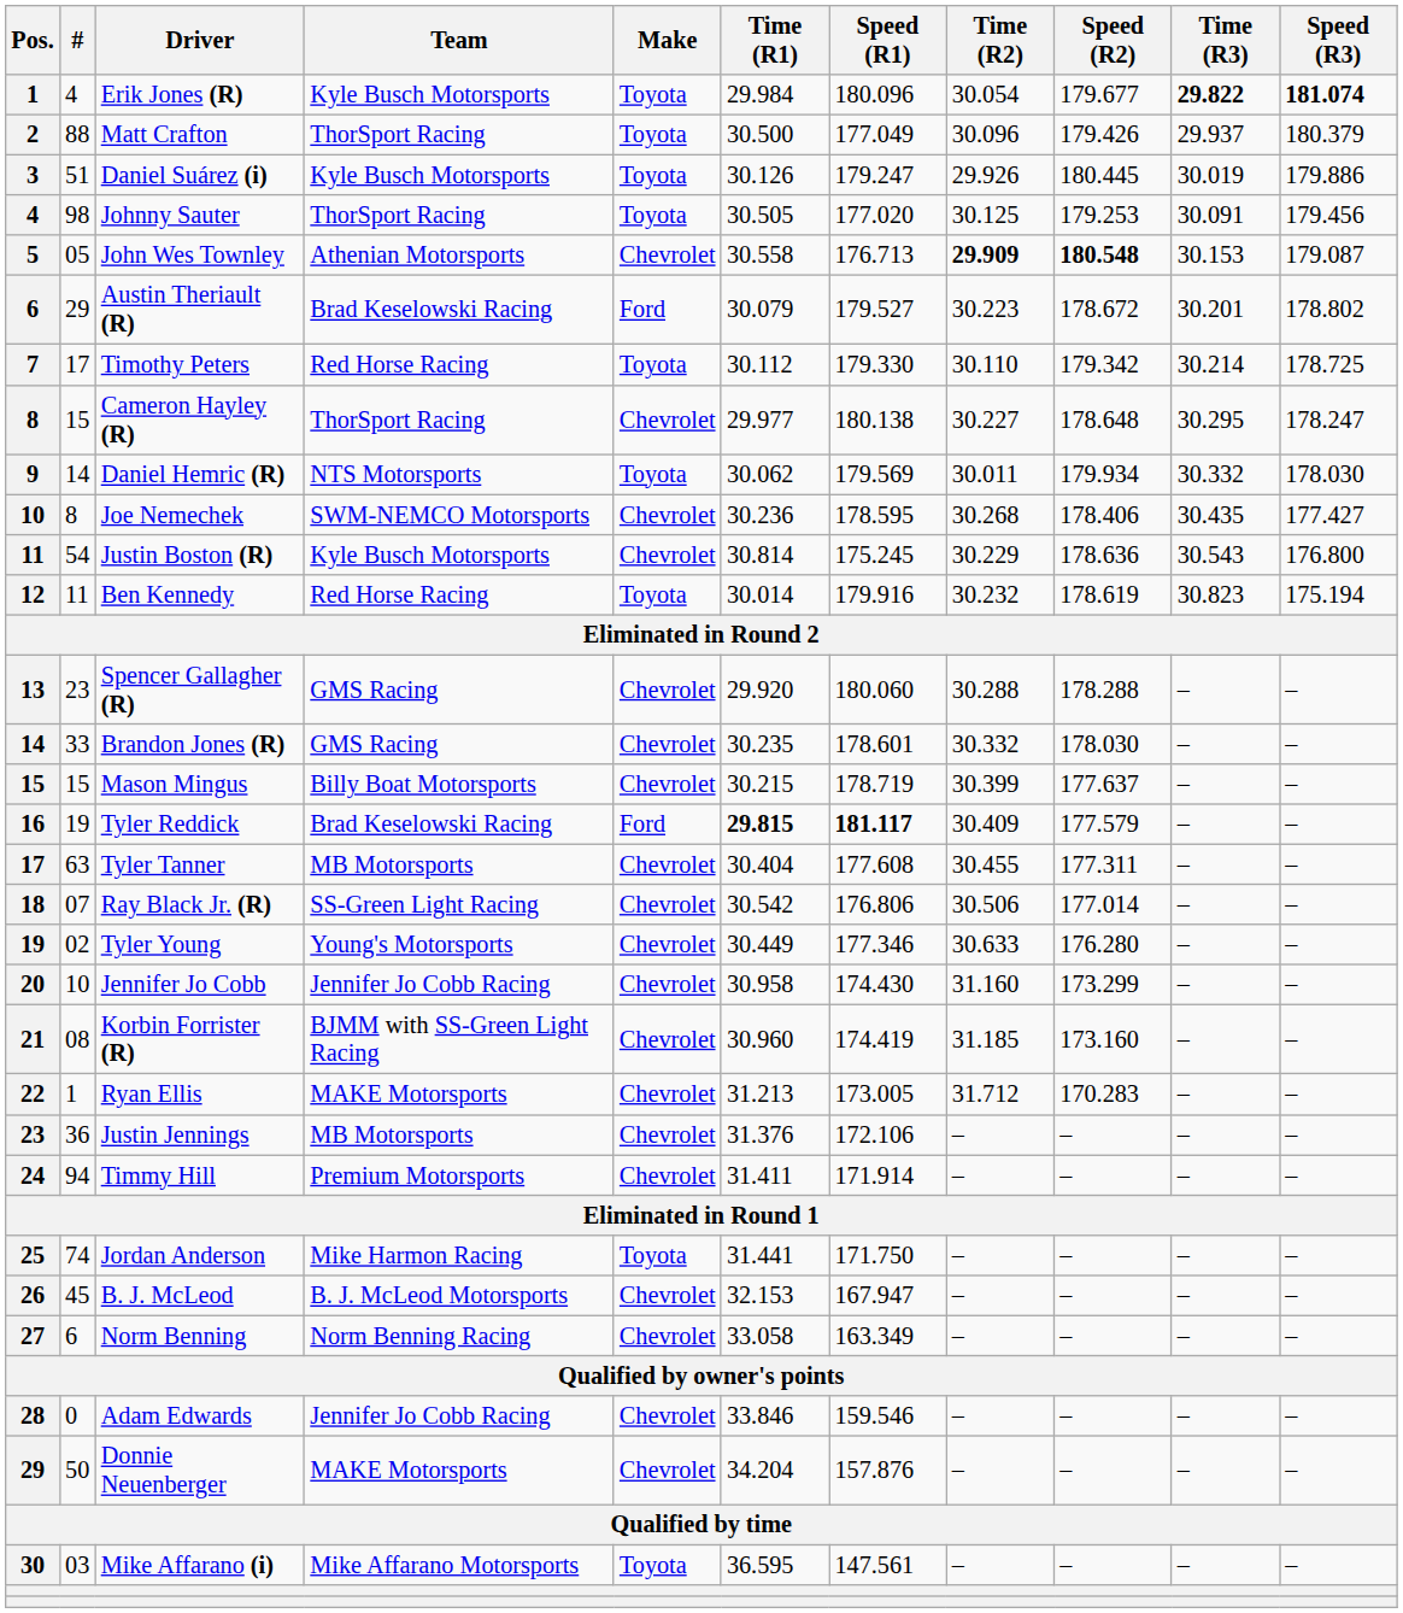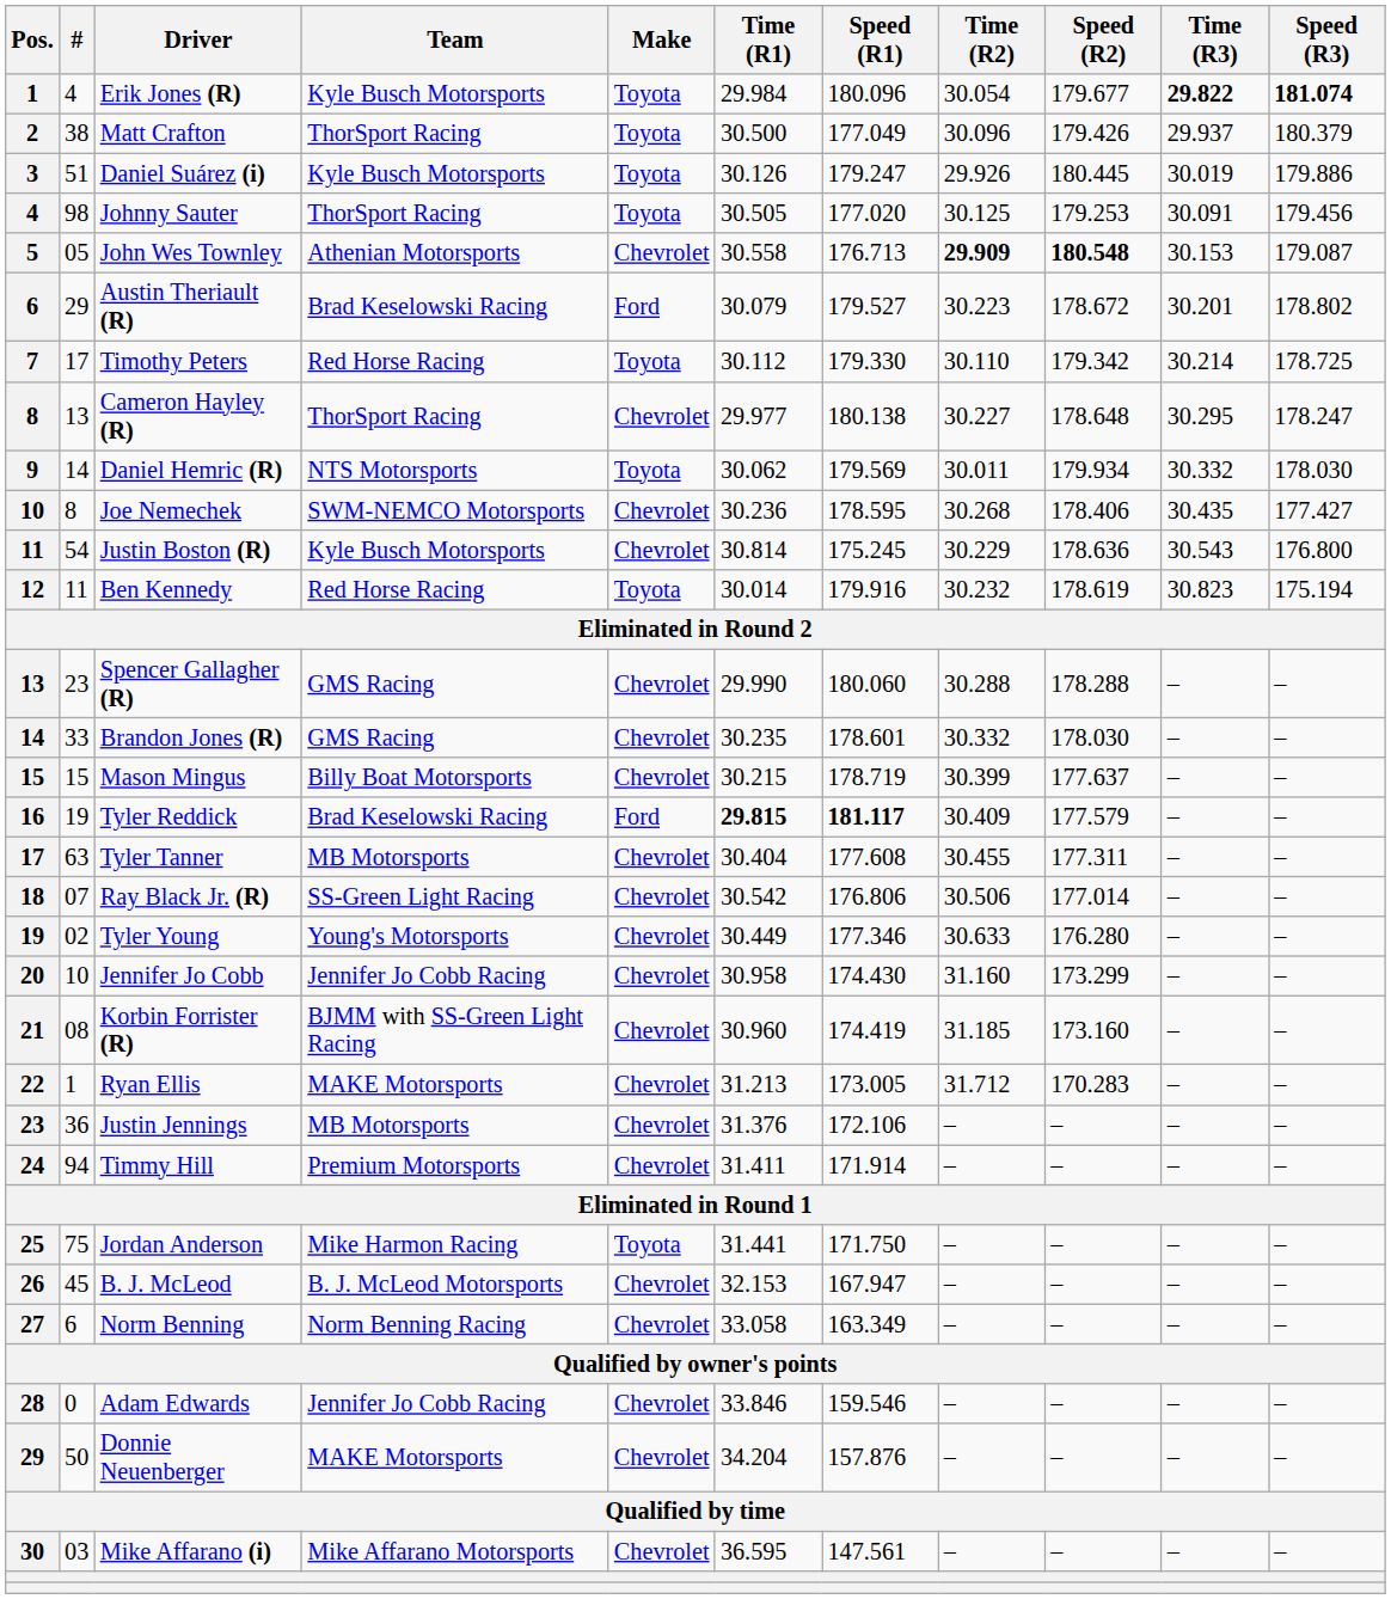Matt Crafton | #: 88 -> 38
Cameron Hayley (R) | #: 15 -> 13
Spencer Gallagher (R) | Time (R1): 29.920 -> 29.990
Jordan Anderson | #: 74 -> 75
Mike Affarano (i) | Make: Toyota -> Chevrolet
